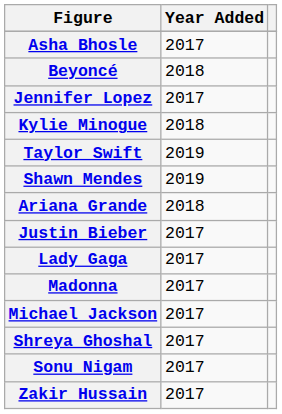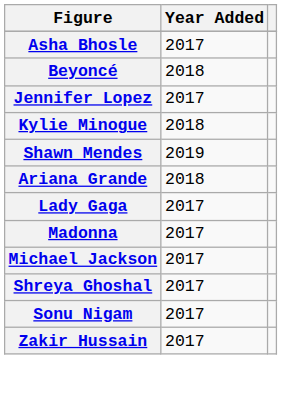- row: Taylor Swift | 2019
- row: Justin Bieber | 2017
